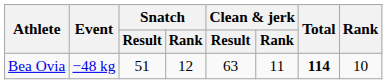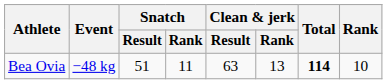Bea Ovia | Snatch / Rank: 12 -> 11
Bea Ovia | Clean & jerk / Rank: 11 -> 13
